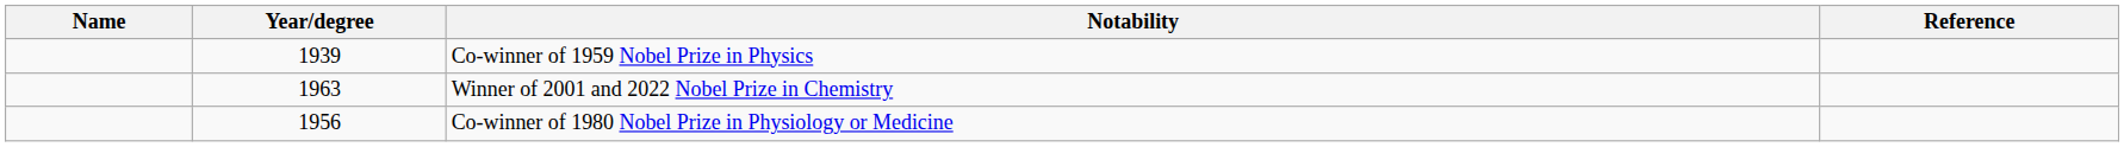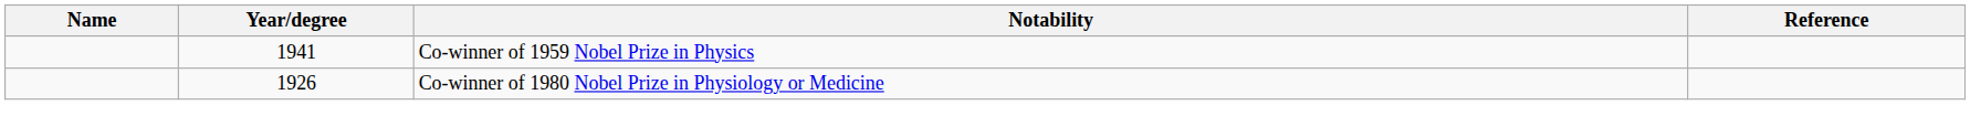Co-winner of 1959 Nobel Prize in Physics | Year/degree: 1939 -> 1941
- row: 1963 | Winner of 2001 and 2022 Nobel Prize in Chemistry
Co-winner of 1980 Nobel Prize in Physiology or Medicine | Year/degree: 1956 -> 1926
